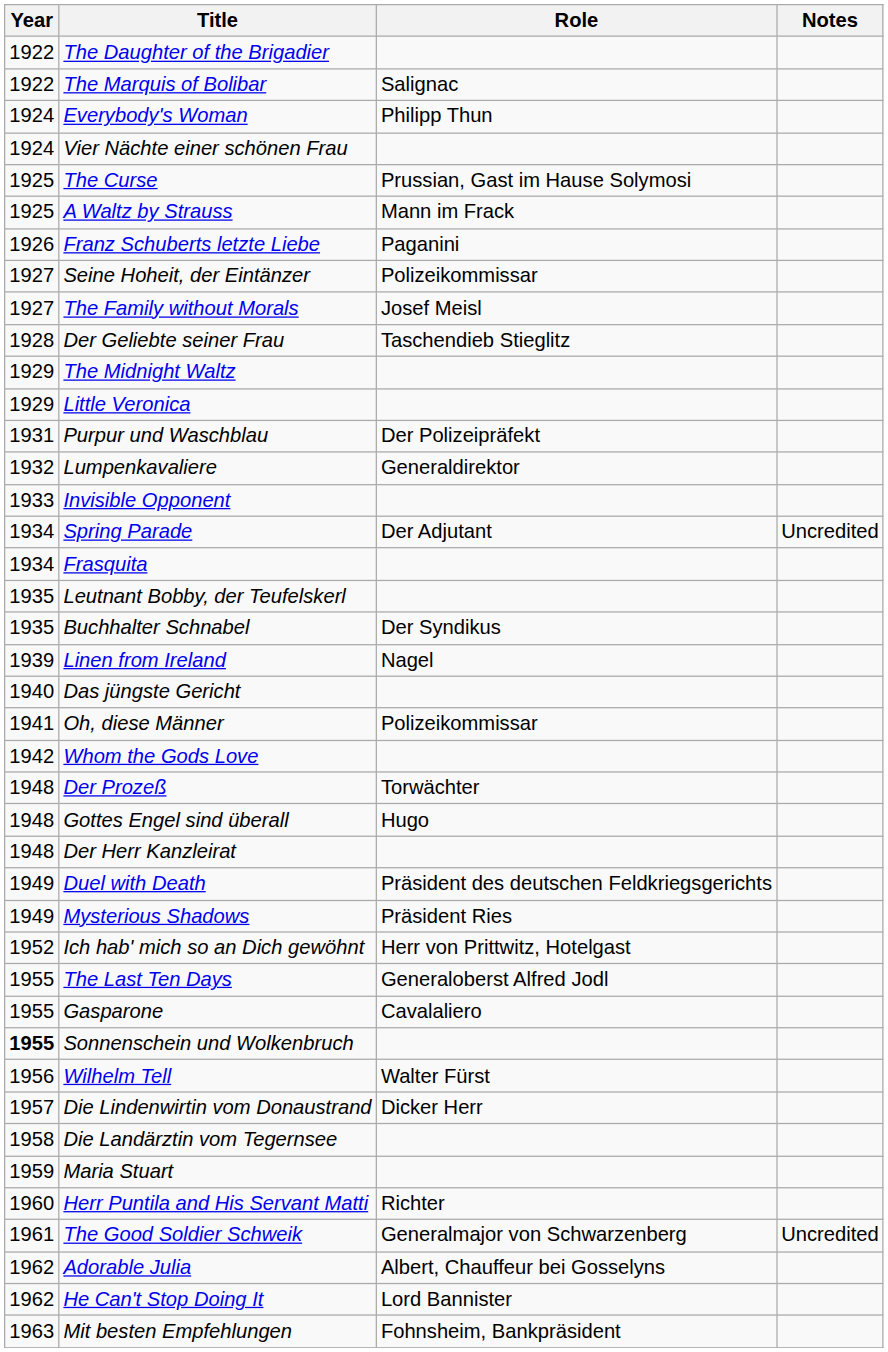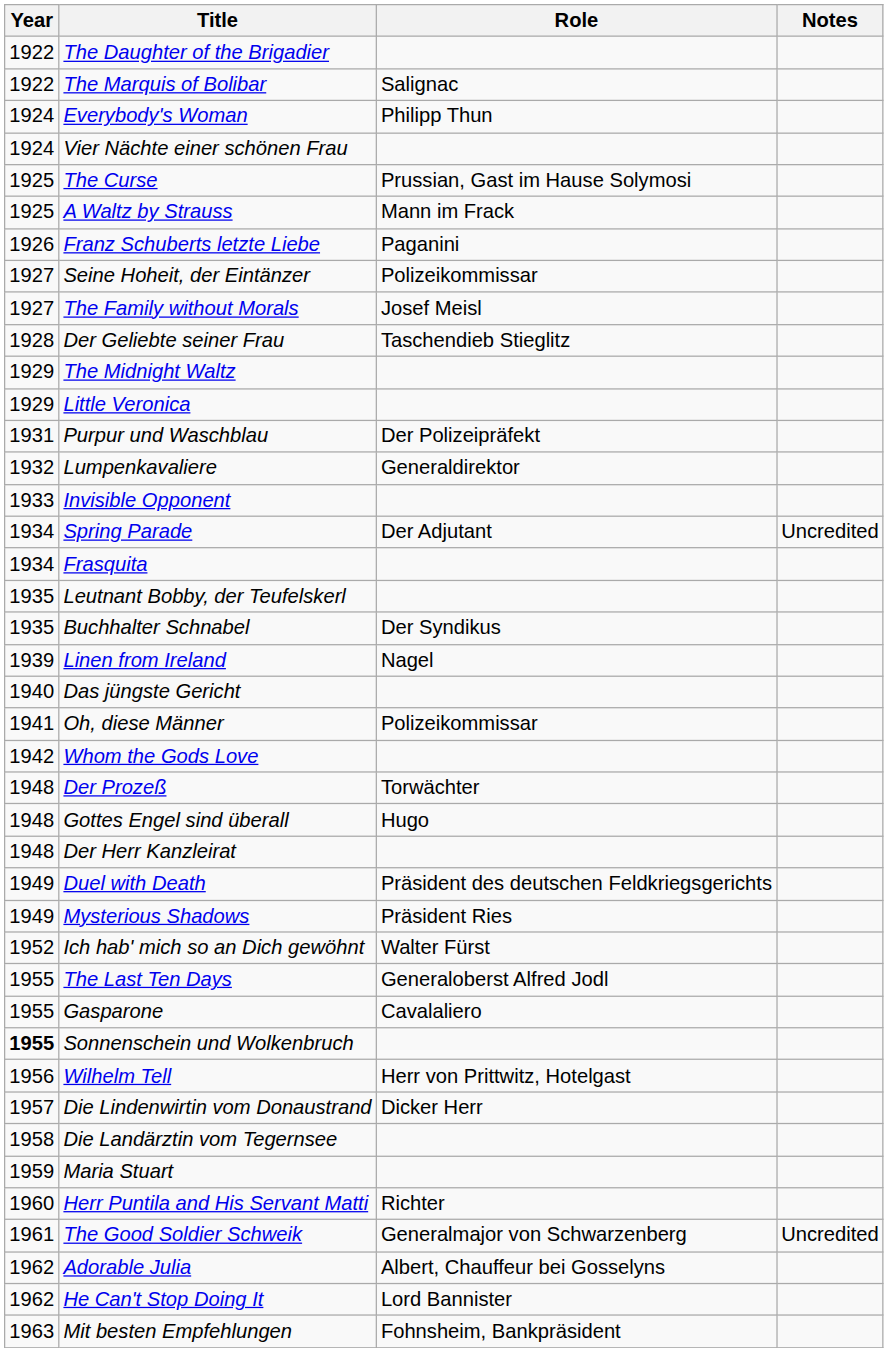Ich hab' mich so an Dich gewöhnt | Role: Herr von Prittwitz, Hotelgast -> Walter Fürst
Wilhelm Tell | Role: Walter Fürst -> Herr von Prittwitz, Hotelgast
